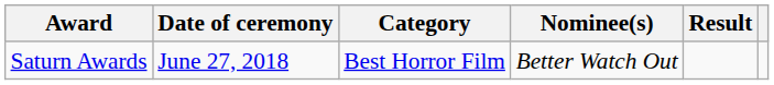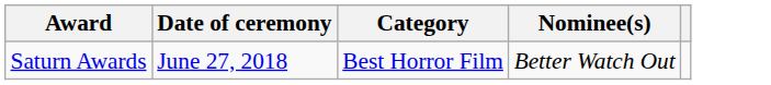- column: Result
